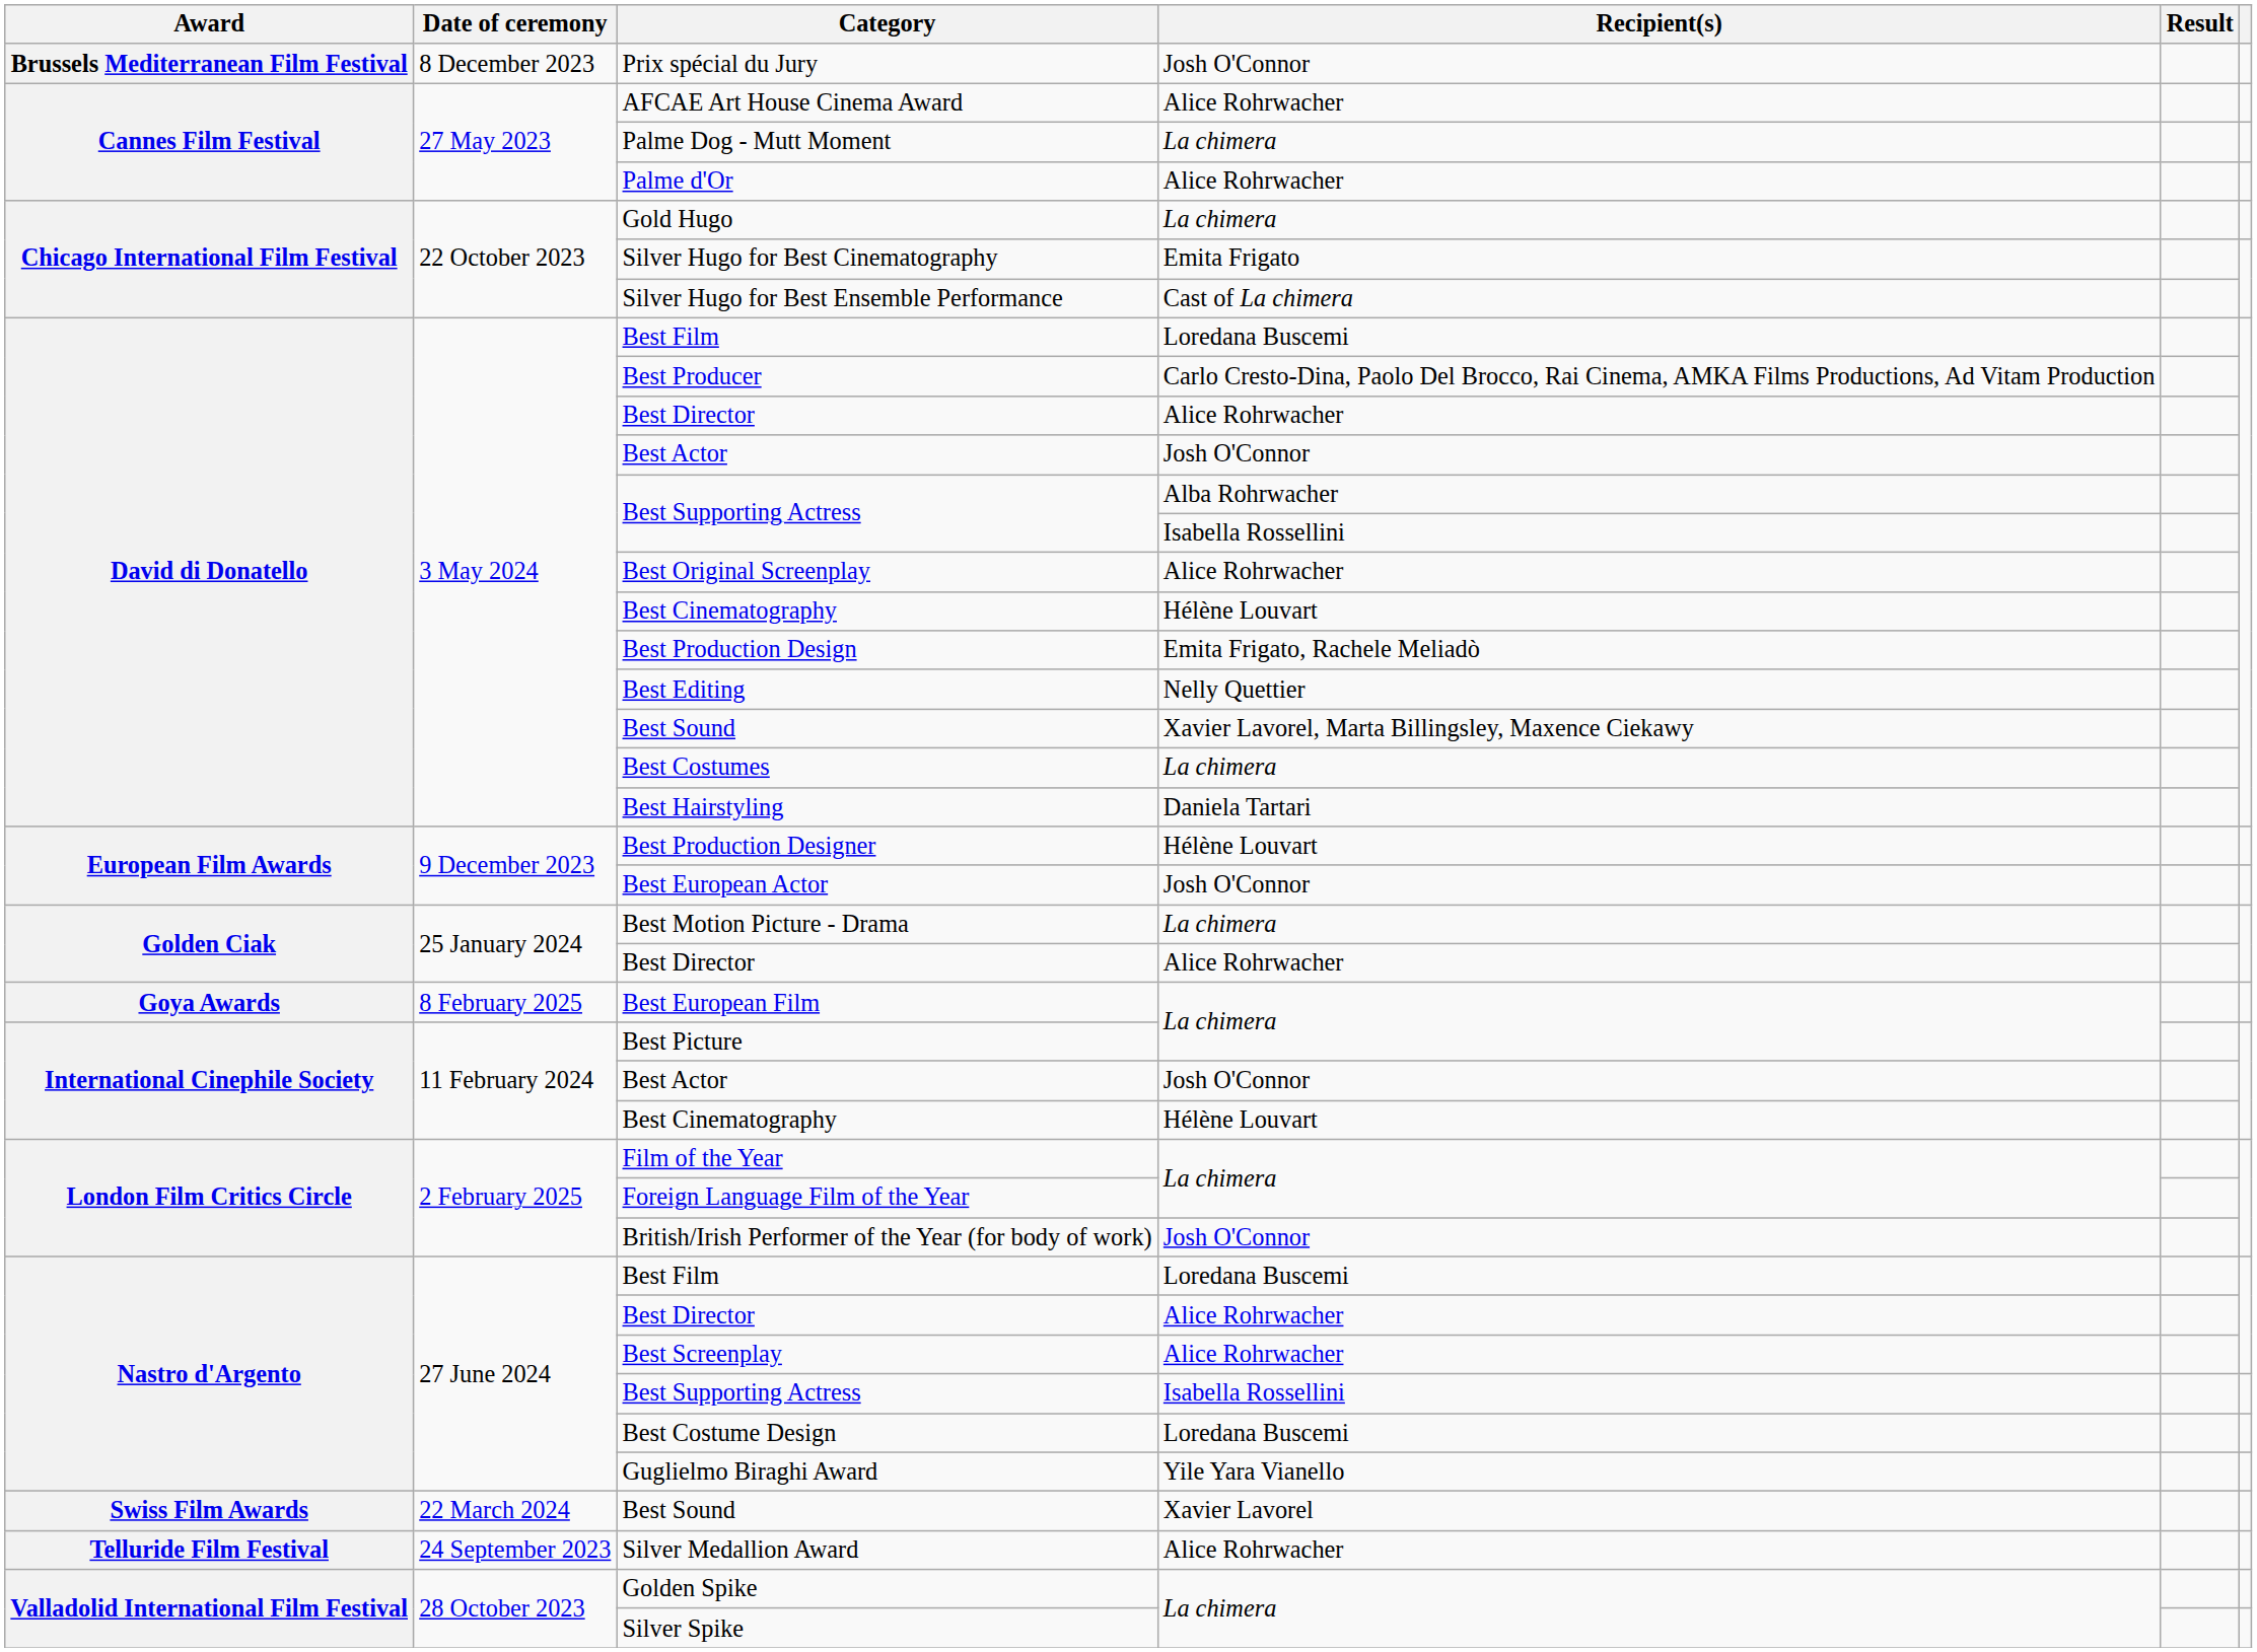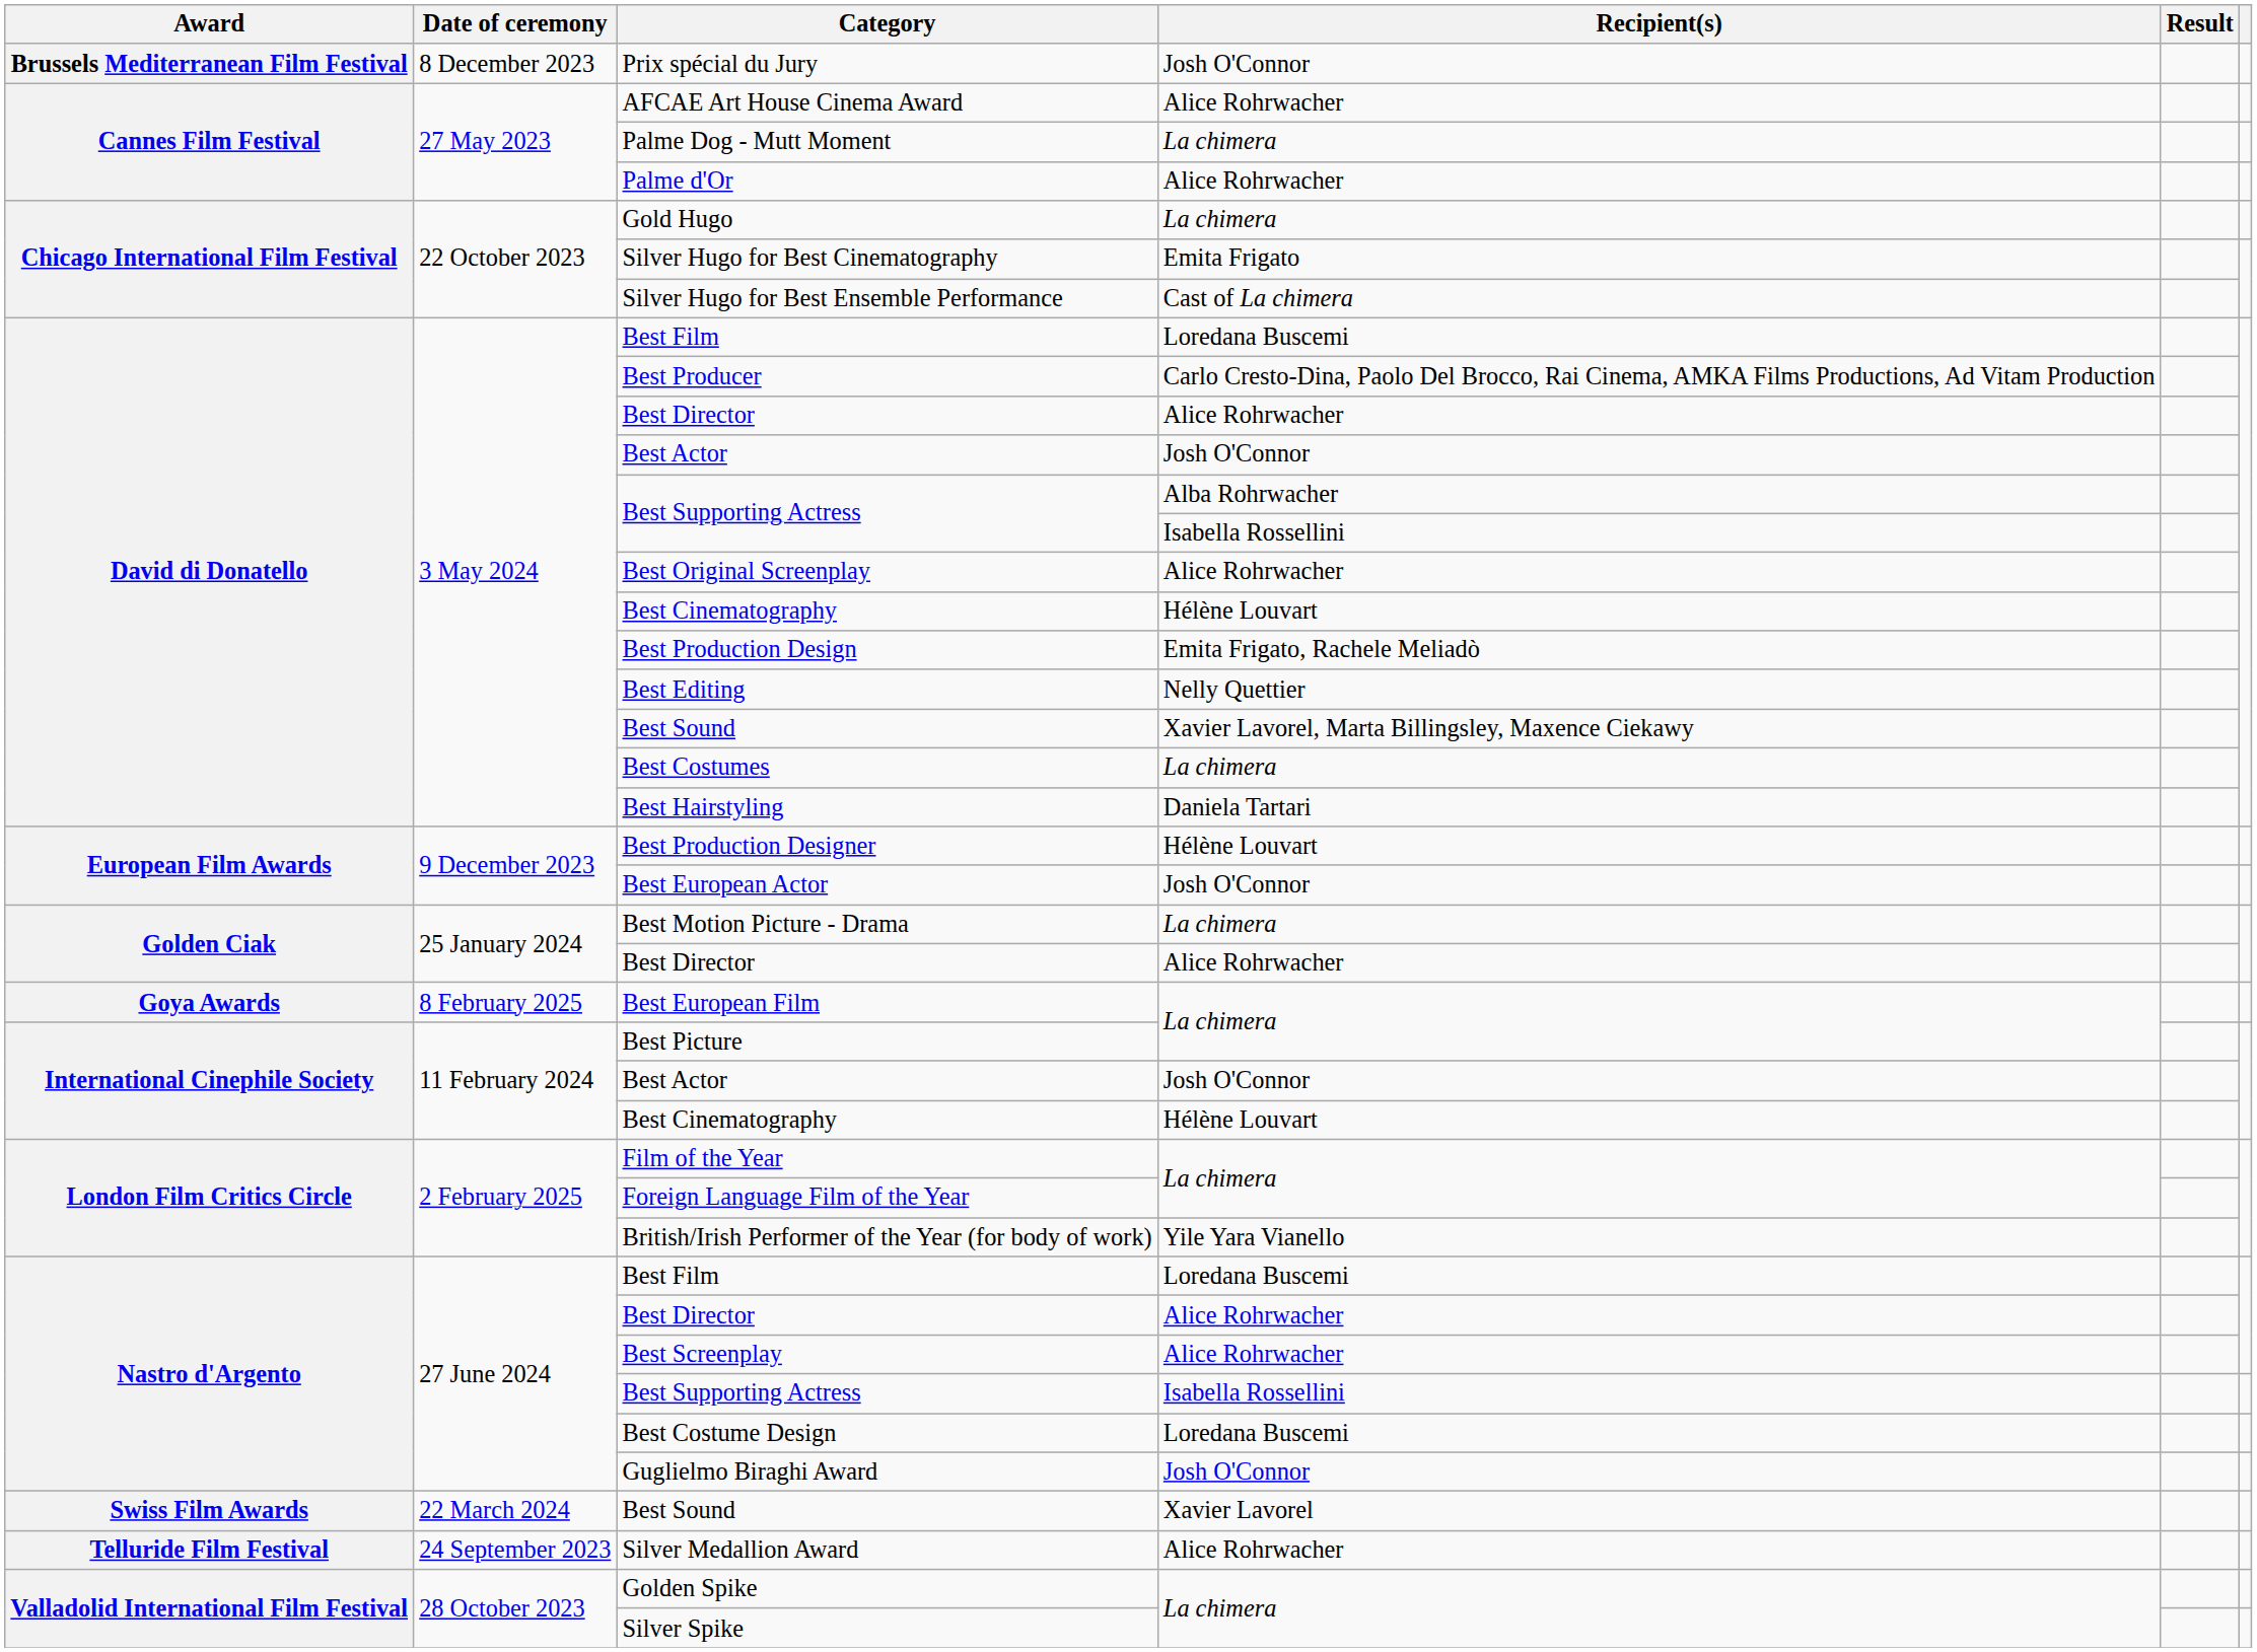British/Irish Performer of the Year (for body of work) | Recipient(s): Josh O'Connor -> Yile Yara Vianello
Guglielmo Biraghi Award | Recipient(s): Yile Yara Vianello -> Josh O'Connor
